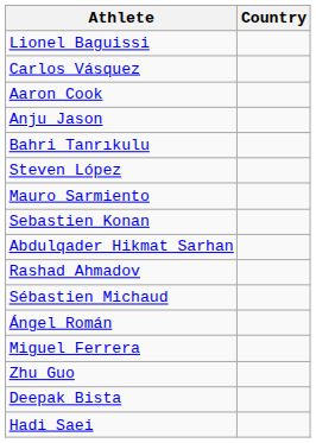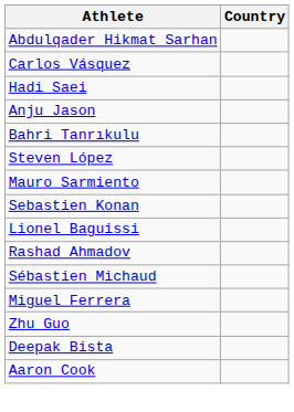rows swapped: Lionel Baguissi <-> Abdulqader Hikmat Sarhan
rows swapped: Aaron Cook <-> Hadi Saei
- row: Ángel Román
